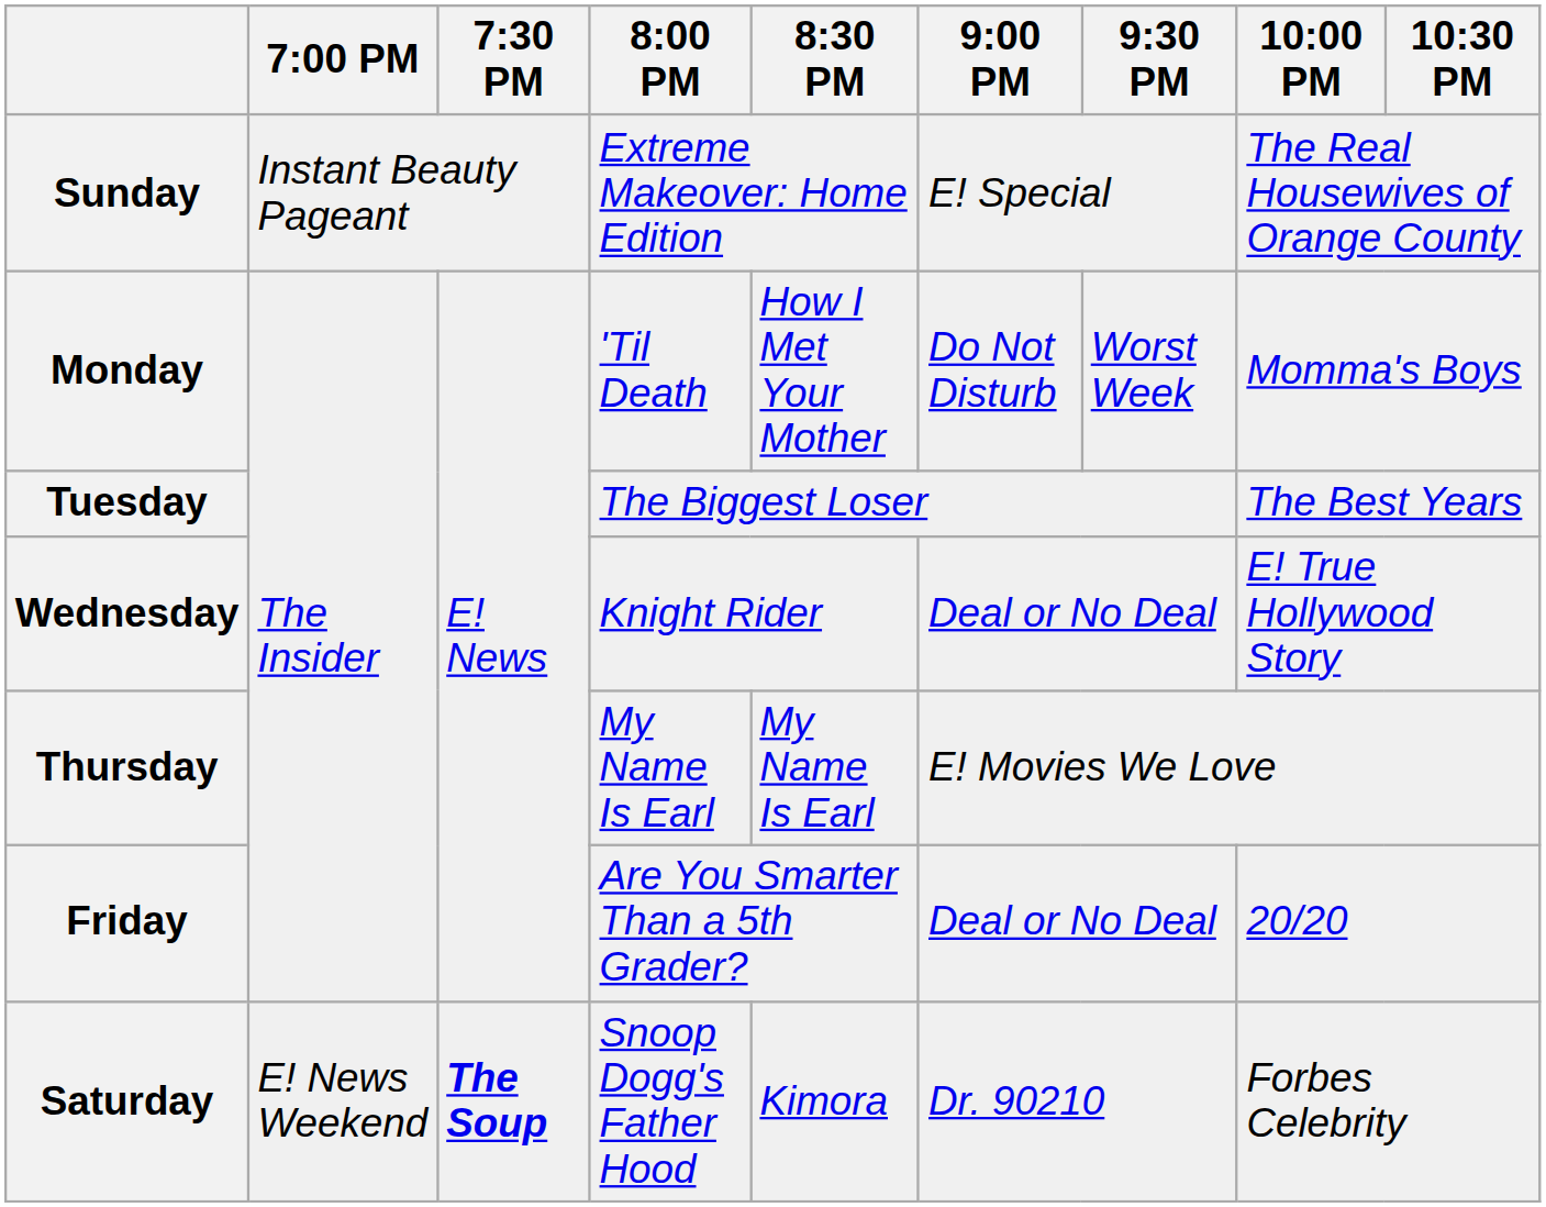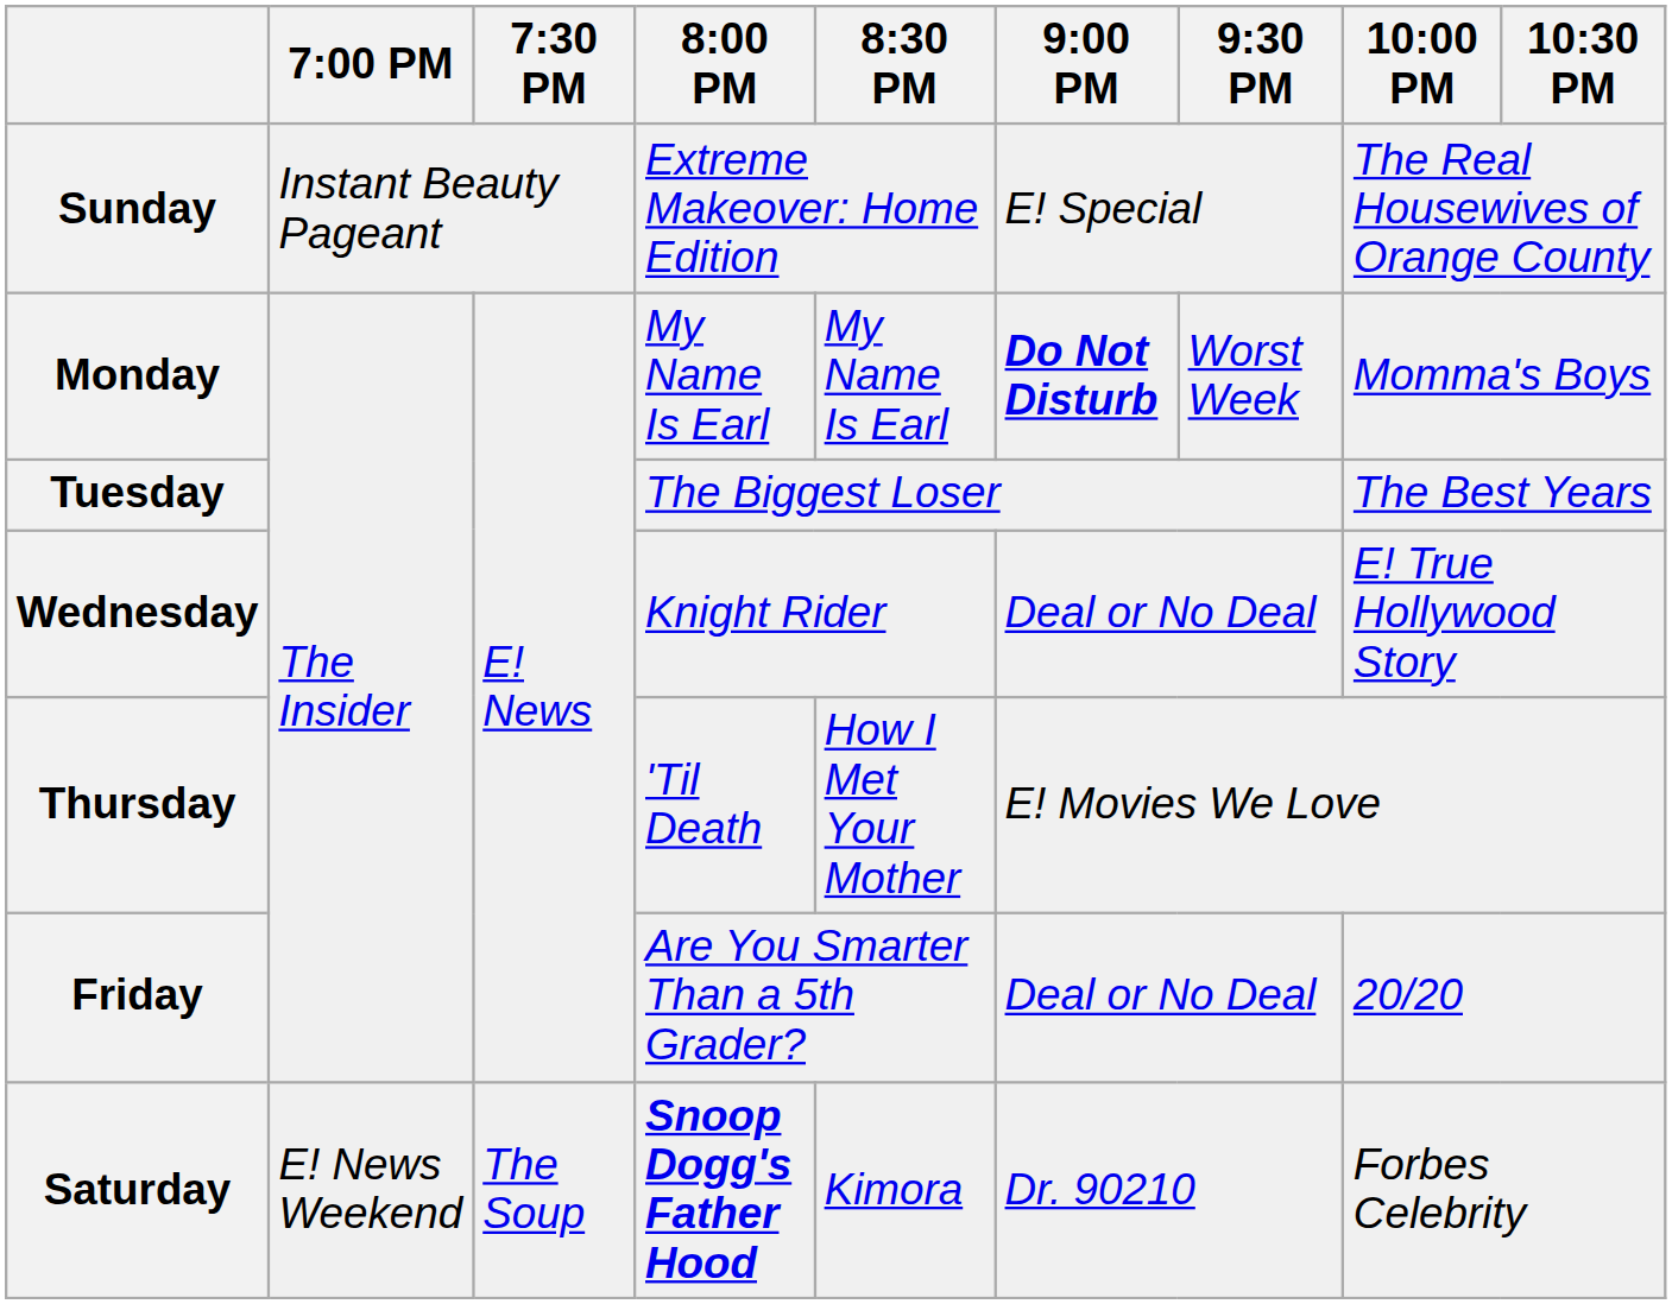Monday | 8:00 PM: 'Til Death -> My Name Is Earl
Monday | 8:30 PM: How I Met Your Mother -> My Name Is Earl
Monday | 9:00 PM: normal -> bold
Thursday | 8:00 PM: My Name Is Earl -> 'Til Death
Thursday | 8:30 PM: My Name Is Earl -> How I Met Your Mother
Saturday | 7:30 PM: bold -> normal
Saturday | 8:00 PM: normal -> bold
